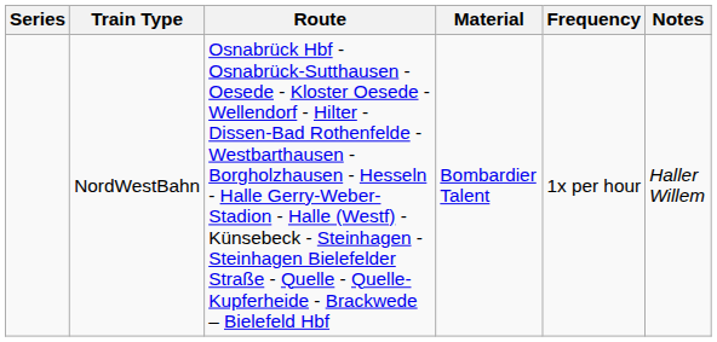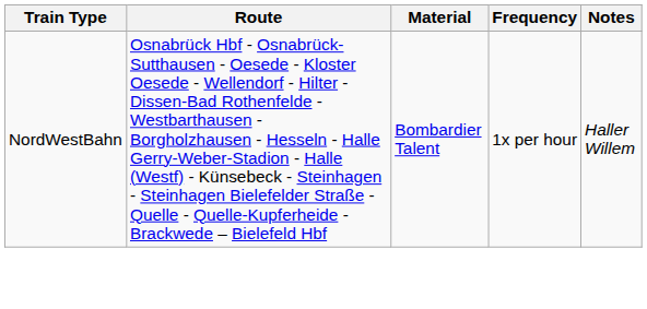- column: Series
